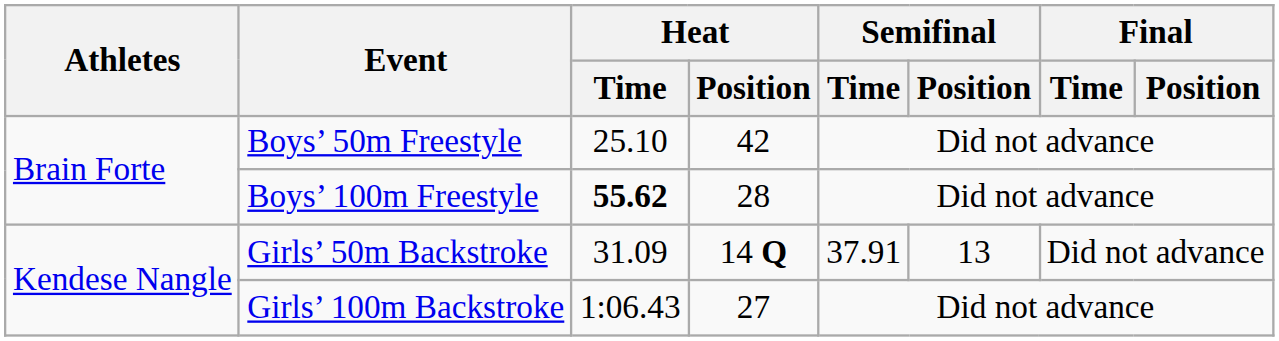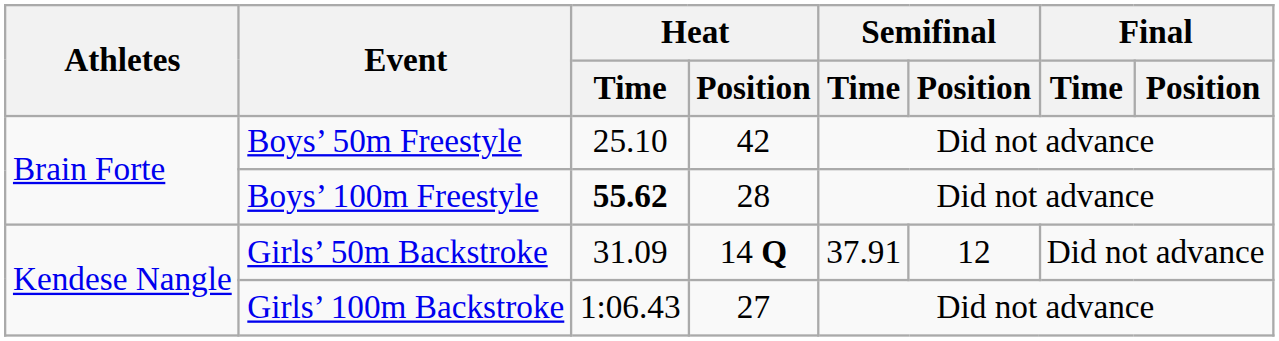Girls’ 50m Backstroke | Semifinal / Position: 13 -> 12
